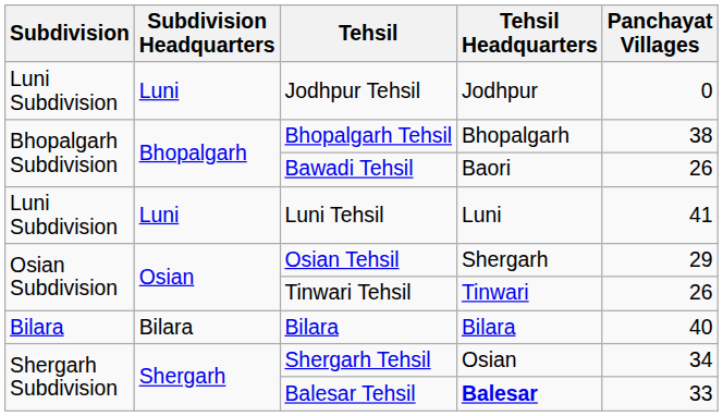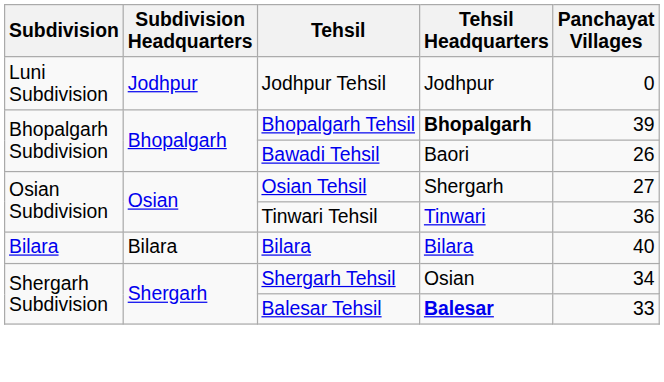Jodhpur Tehsil | Subdivision Headquarters: Luni -> Jodhpur
Bhopalgarh Tehsil | Tehsil Headquarters: normal -> bold
Bhopalgarh Tehsil | Panchayat Villages: 38 -> 39
- row: Luni Subdivision | Luni | Luni Tehsil | Luni | 41
Osian Tehsil | Panchayat Villages: 29 -> 27
Tinwari Tehsil | Panchayat Villages: 26 -> 36
